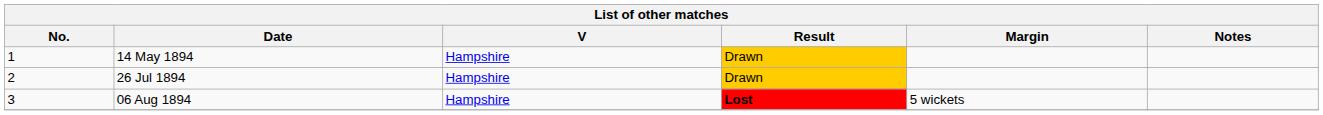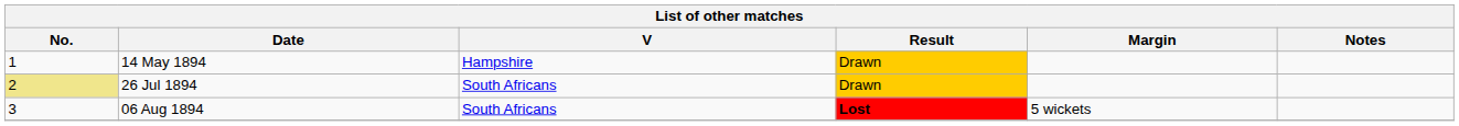26 Jul 1894 | No.: no background -> khaki background
26 Jul 1894 | V: Hampshire -> South Africans
06 Aug 1894 | V: Hampshire -> South Africans
